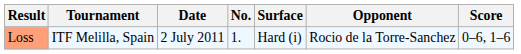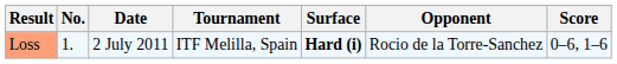columns swapped: No. <-> Tournament
Loss | Surface: normal -> bold
